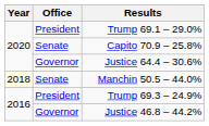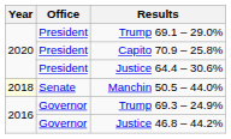Capito 70.9 – 25.8% | Office: Senate -> President
Justice 64.4 – 30.6% | Office: Governor -> President
Trump 69.3 – 24.9% | Office: President -> Governor
